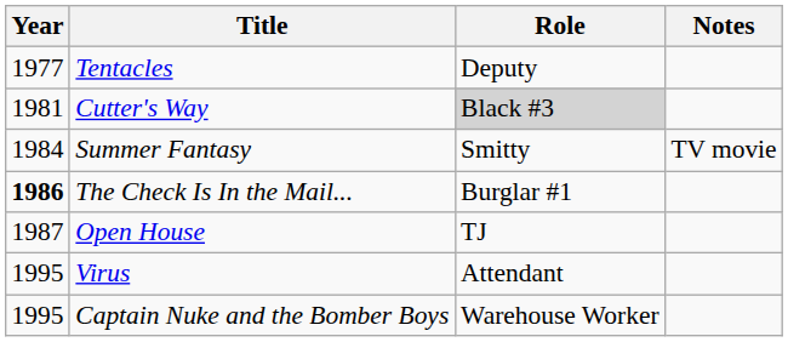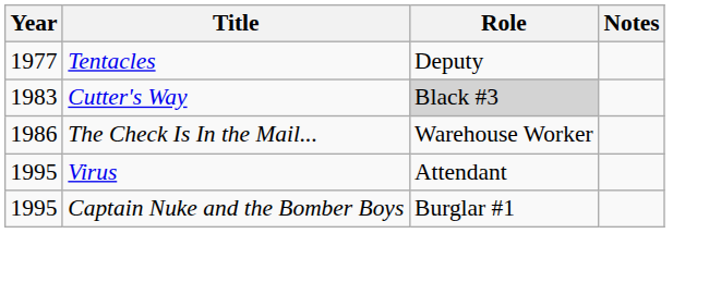Cutter's Way | Year: 1981 -> 1983
- row: 1984 | Summer Fantasy | Smitty | TV movie
The Check Is In the Mail... | Year: bold -> normal
The Check Is In the Mail... | Role: Burglar #1 -> Warehouse Worker
- row: 1987 | Open House | TJ
Captain Nuke and the Bomber Boys | Role: Warehouse Worker -> Burglar #1
